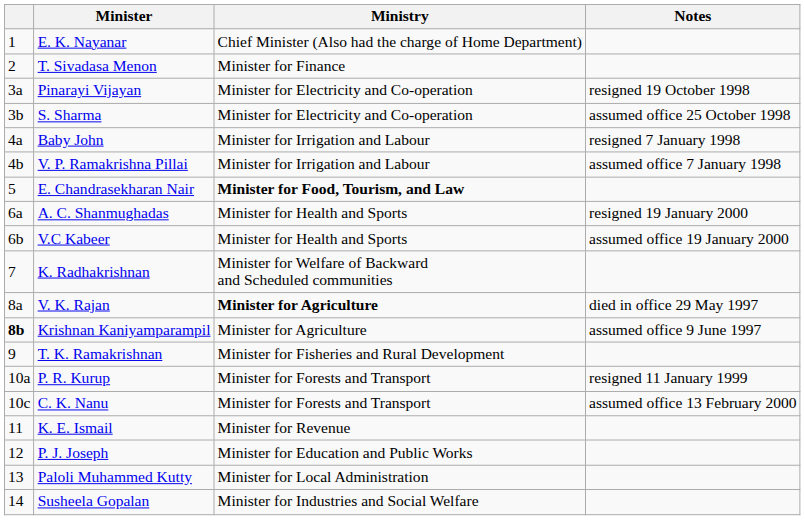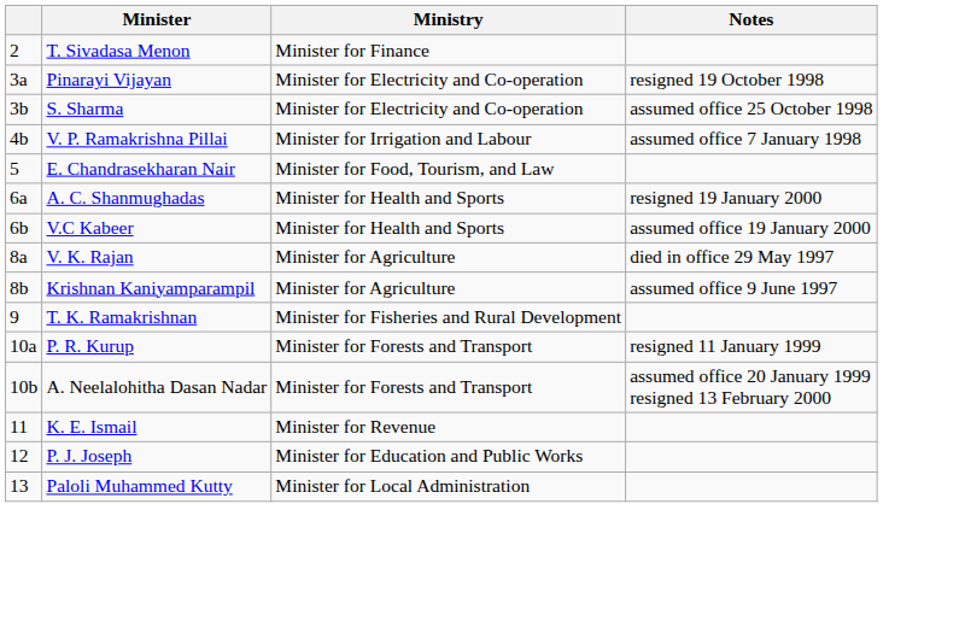- row: 1 | E. K. Nayanar | Chief Minister (Also had the charge of Home Department)
- row: 4a | Baby John | Minister for Irrigation and Labour | resigned 7 January 1998
E. Chandrasekharan Nair | Ministry: bold -> normal
- row: 7 | K. Radhakrishnan | Minister for Welfare of Backward and Scheduled communities
V. K. Rajan | Ministry: bold -> normal
Krishnan Kaniyamparampil | column 1: bold -> normal
+ row: 10b | A. Neelalohitha Dasan Nadar | Minister for Forests and Transport | assumed office 20 January 1999 resigned 13 February 2000
- row: 10c | C. K. Nanu | Minister for Forests and Transport | assumed office 13 February 2000
- row: 14 | Susheela Gopalan | Minister for Industries and Social Welfare
